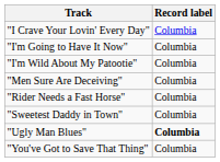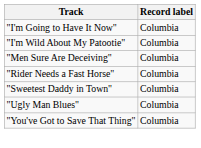- row: "I Crave Your Lovin' Every Day" | Columbia
"Ugly Man Blues" | Record label: bold -> normal
